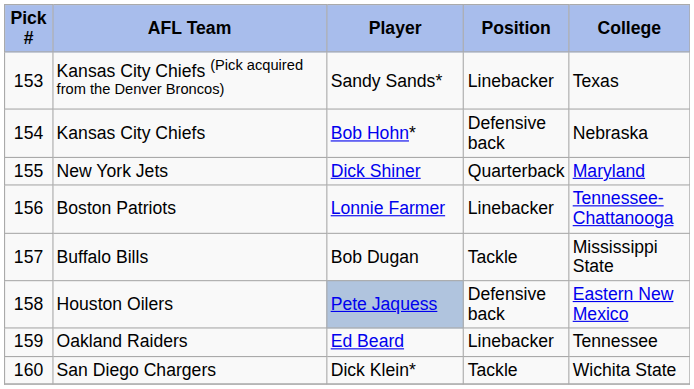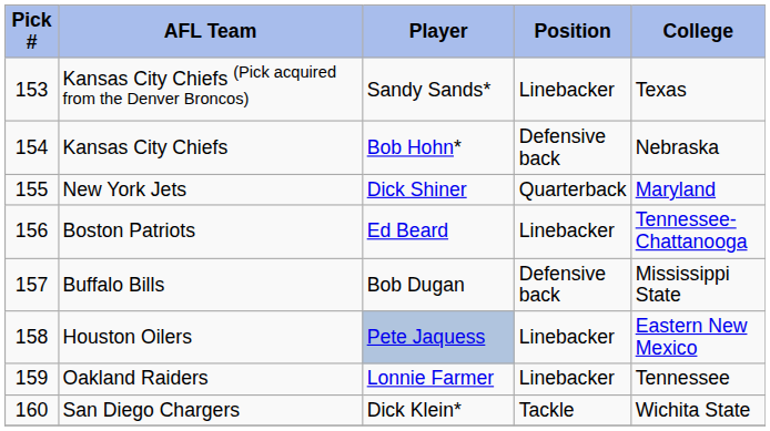Boston Patriots | Player: Lonnie Farmer -> Ed Beard
Buffalo Bills | Position: Tackle -> Defensive back
Houston Oilers | Position: Defensive back -> Linebacker
Oakland Raiders | Player: Ed Beard -> Lonnie Farmer
